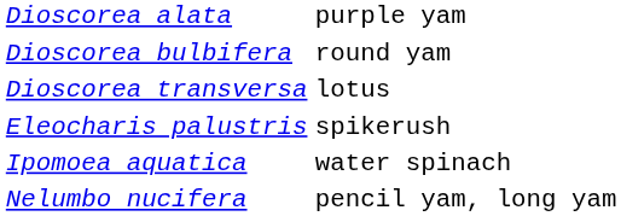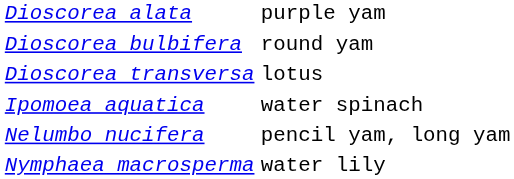- row: Eleocharis palustris | spikerush
+ row: Nymphaea macrosperma | water lily
